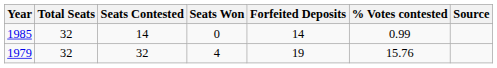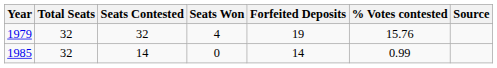rows swapped: 1979 <-> 1985
